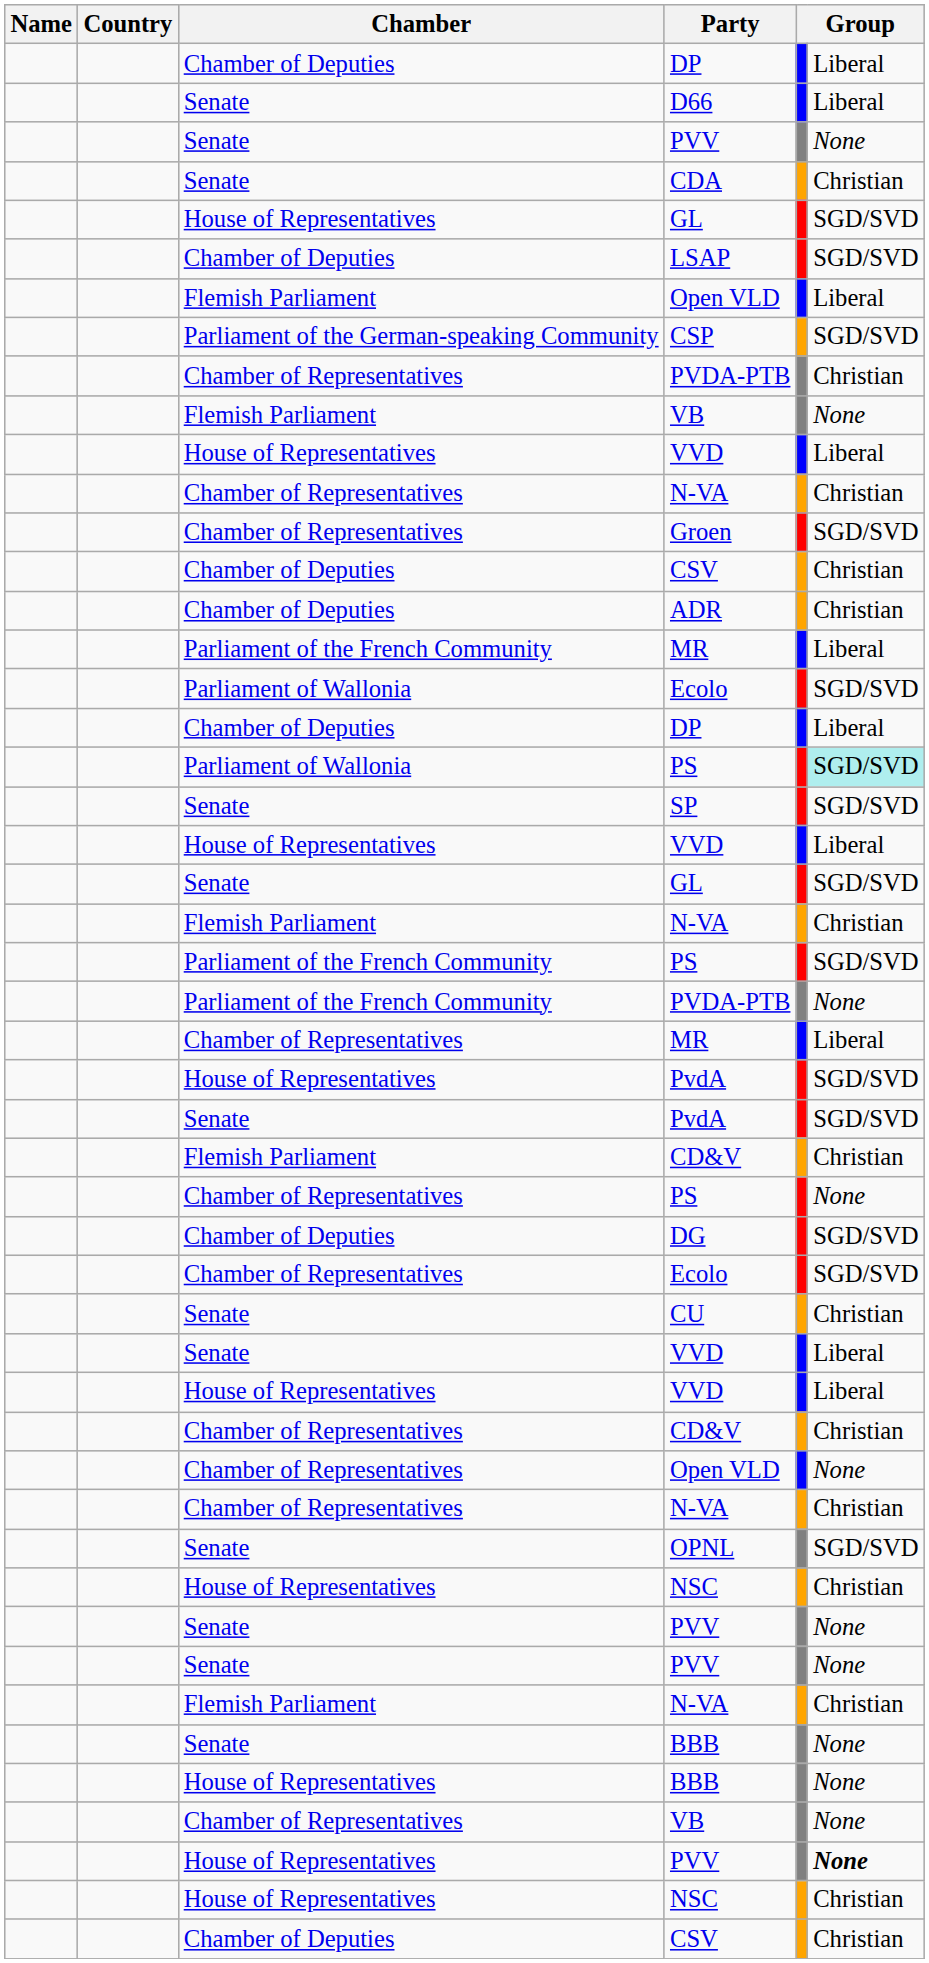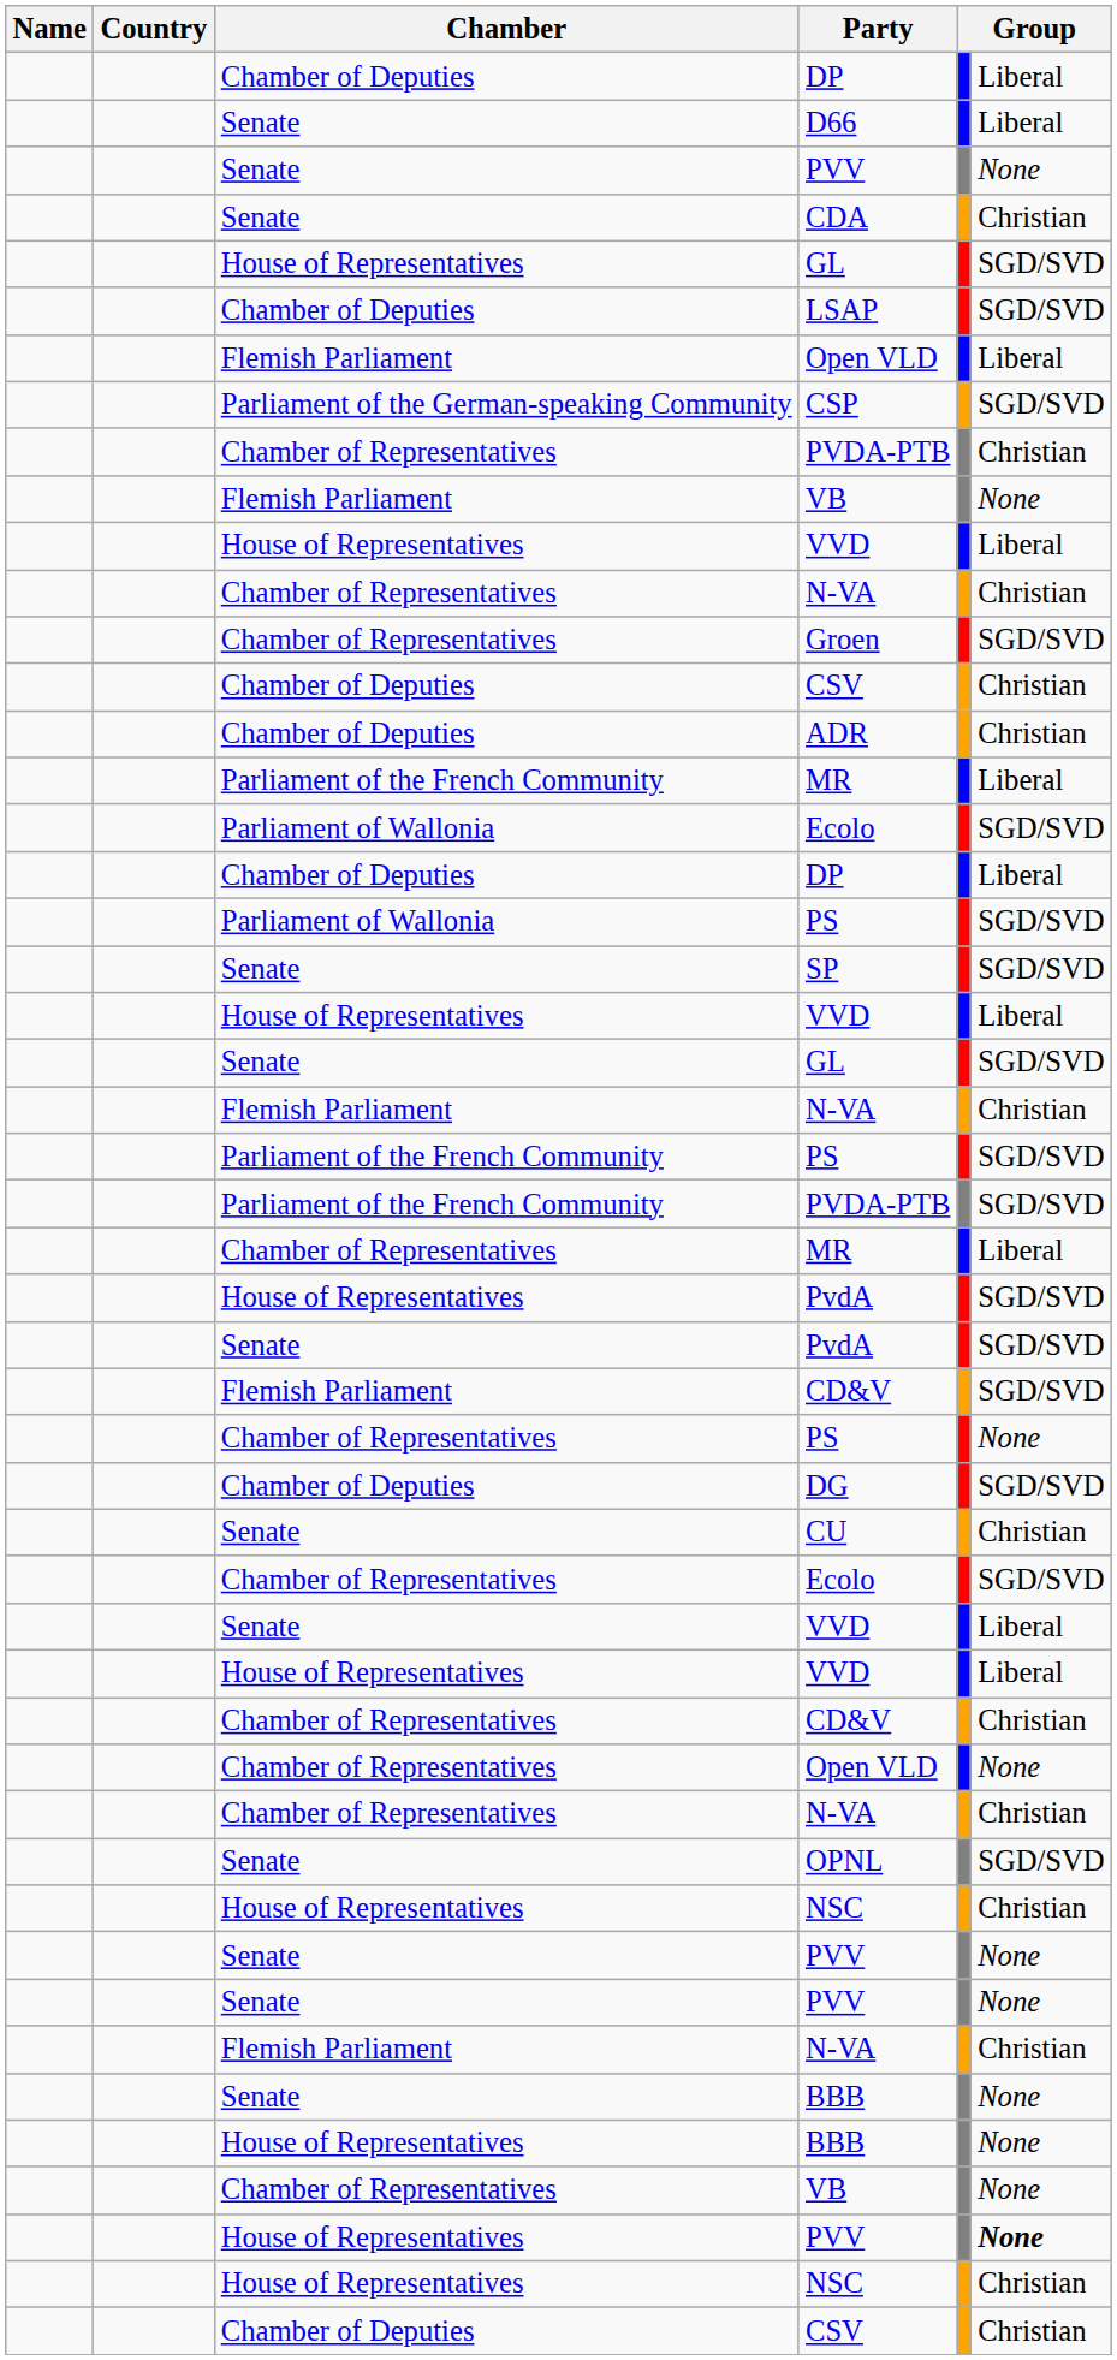Parliament of Wallonia / PS | column 6: paleturquoise background -> no background
Parliament of the French Community / PVDA-PTB | column 6: None -> SGD/SVD
Flemish Parliament / CD&V | column 6: Christian -> SGD/SVD
rows swapped: CU <-> Chamber of Representatives / Ecolo
